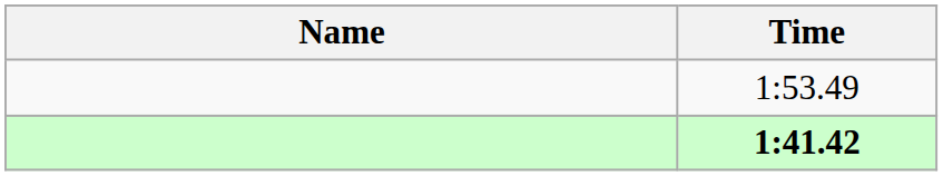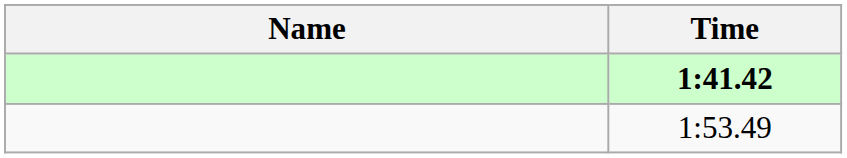rows swapped: 1:41.42 <-> 1:53.49
